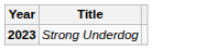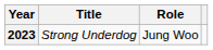+ column: Role | Jung Woo
